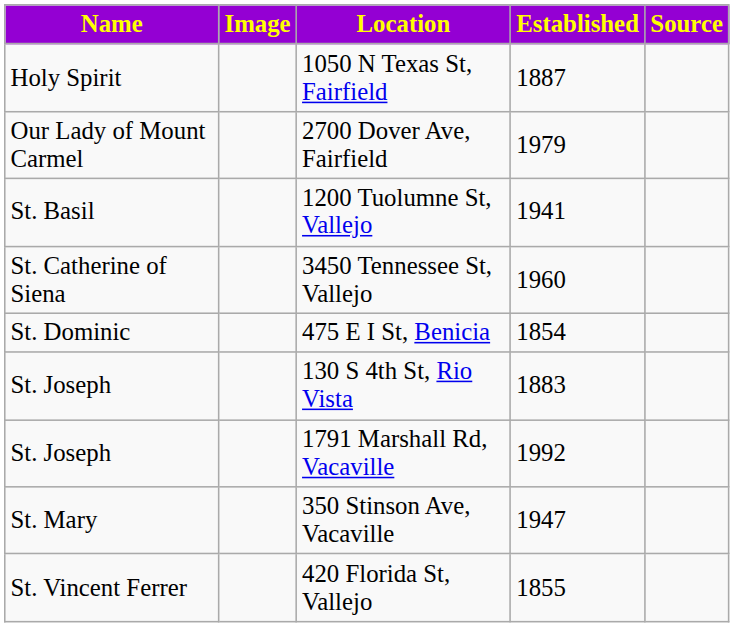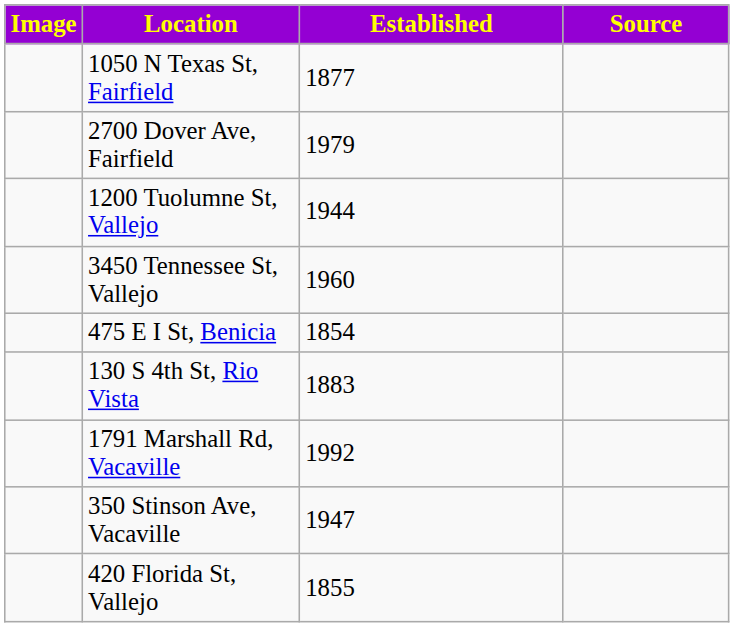- column: Name | Holy Spirit | Our Lady of Mount Carmel | St. Basil | St. Catherine of Siena | St. Dominic | St. Joseph | St. Joseph | St. Mary | St. Vincent Ferrer
1050 N Texas St, Fairfield | Established: 1887 -> 1877
1200 Tuolumne St, Vallejo | Established: 1941 -> 1944
